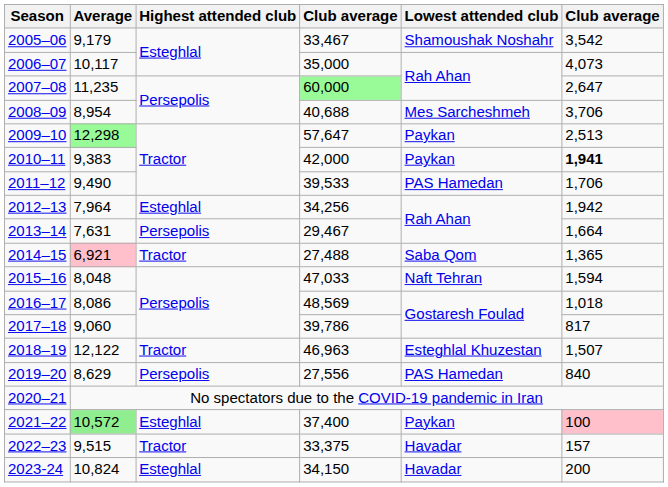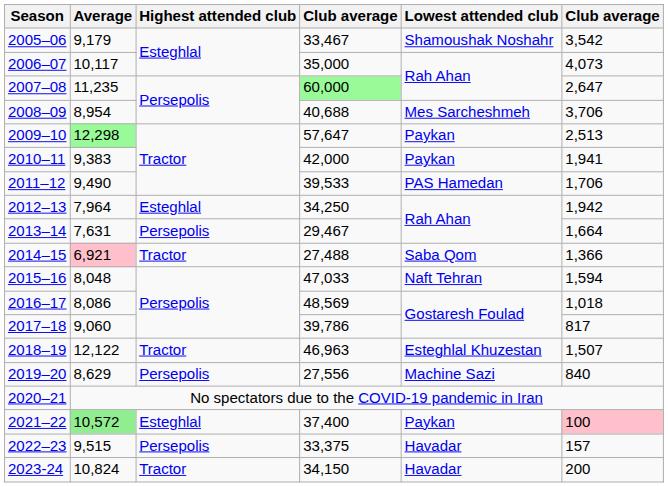2010–11 | column 6: bold -> normal
2012–13 | column 4: 34,256 -> 34,250
2014–15 | column 6: 1,365 -> 1,366
2019–20 | Lowest attended club: PAS Hamedan -> Machine Sazi
2022–23 | Highest attended club: Tractor -> Persepolis
2023-24 | Highest attended club: Esteghlal -> Tractor
